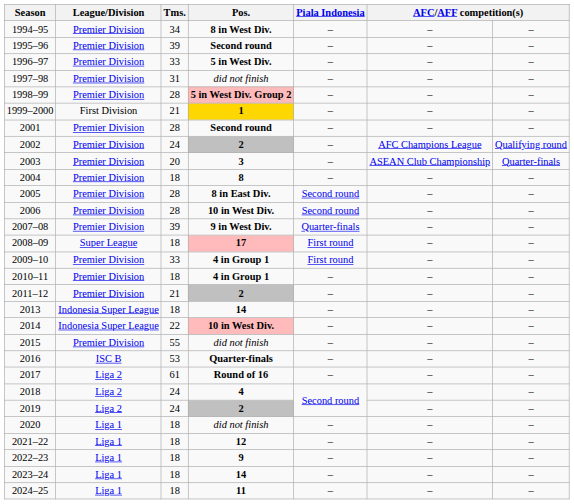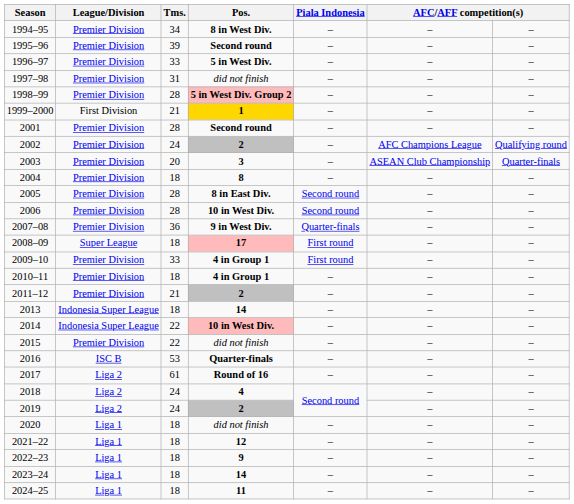2007–08 | Tms.: 39 -> 36
2015 | Tms.: 55 -> 22
